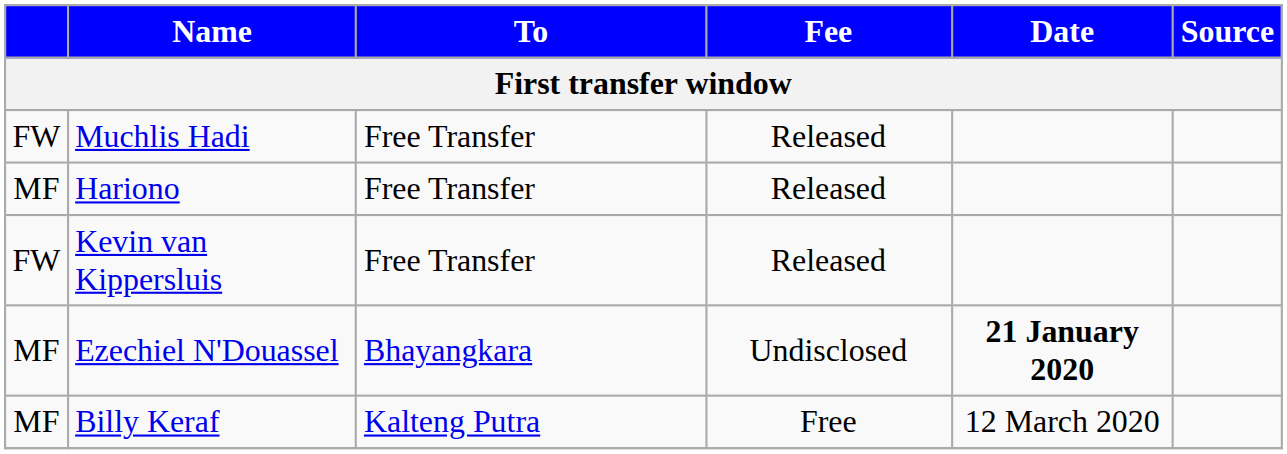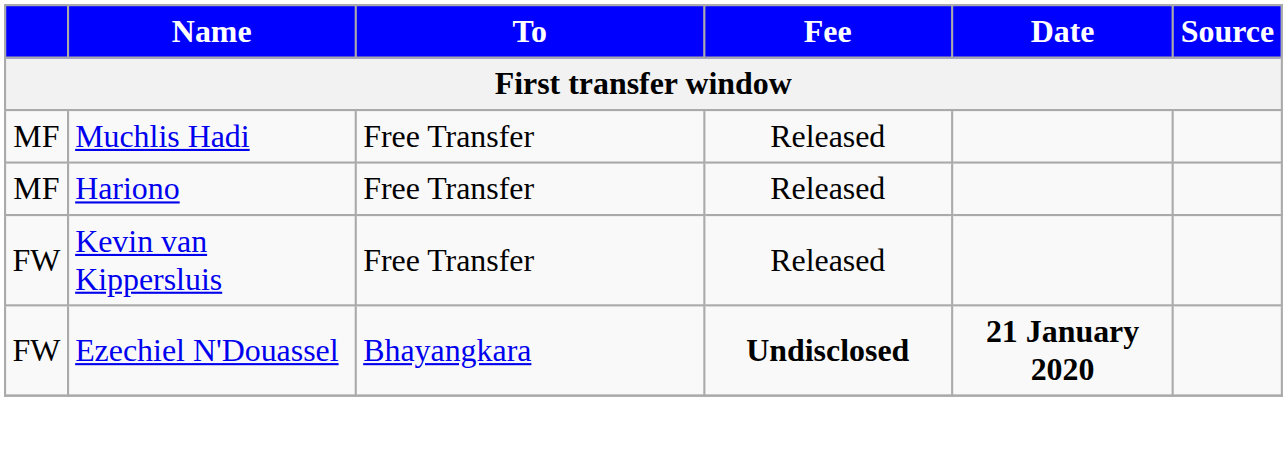Muchlis Hadi | column 1: FW -> MF
Ezechiel N'Douassel | column 1: MF -> FW
Ezechiel N'Douassel | Fee: normal -> bold
- row: MF | Billy Keraf | Kalteng Putra | Free | 12 March 2020
